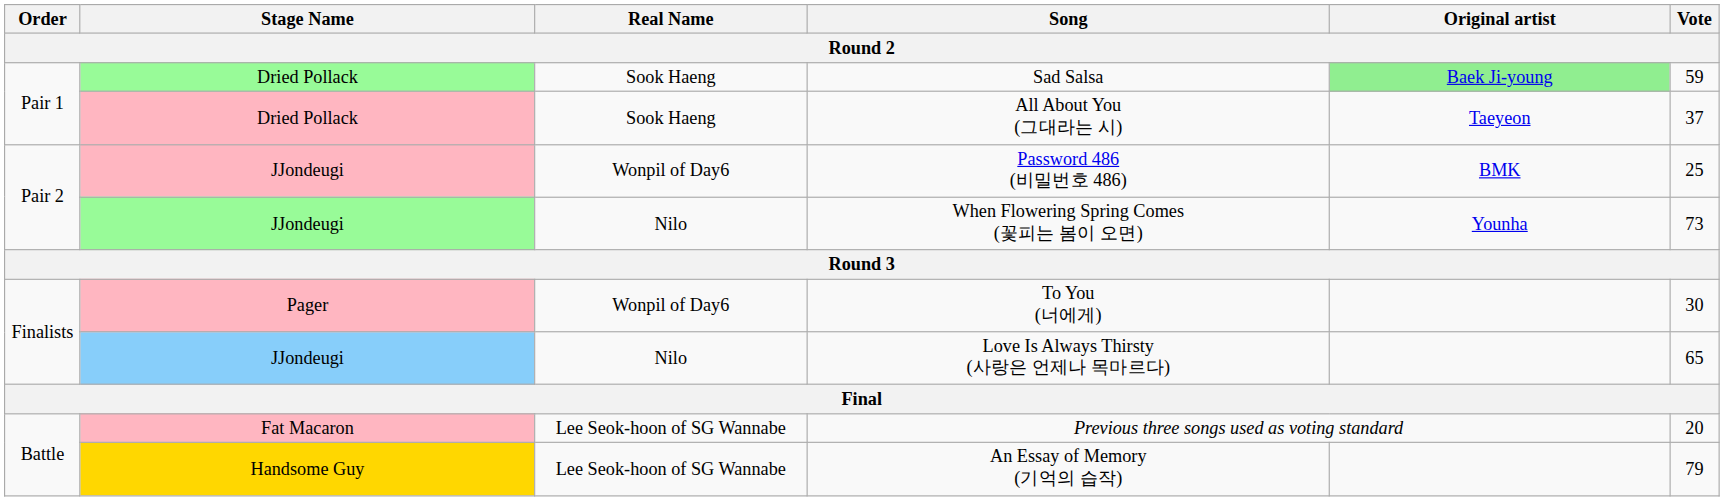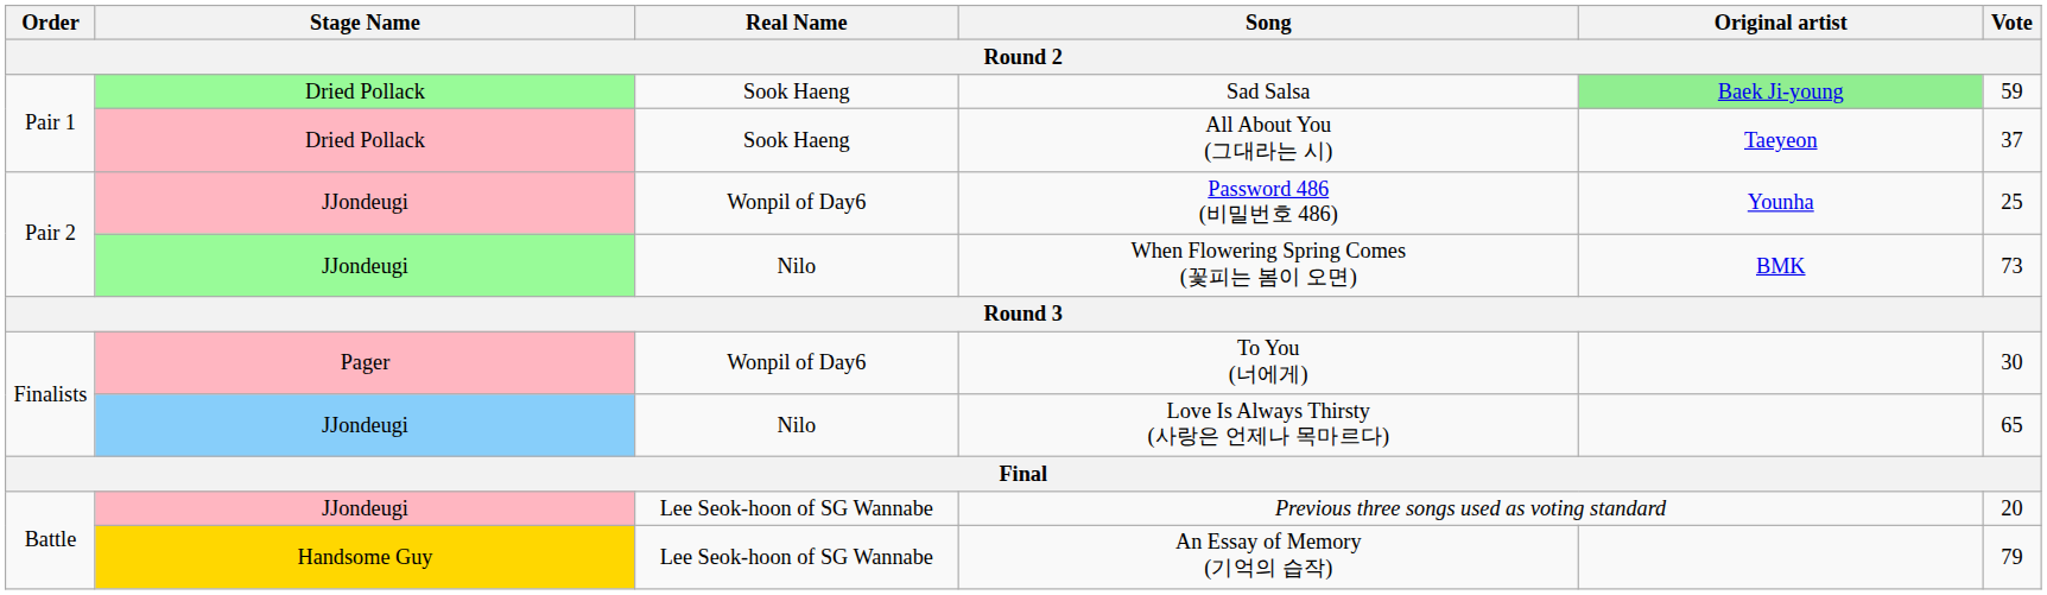Password 486 (비밀번호 486) | Original artist: BMK -> Younha
When Flowering Spring Comes (꽃피는 봄이 오면) | Original artist: Younha -> BMK
Previous three songs used as voting standard | Stage Name: Fat Macaron -> JJondeugi
